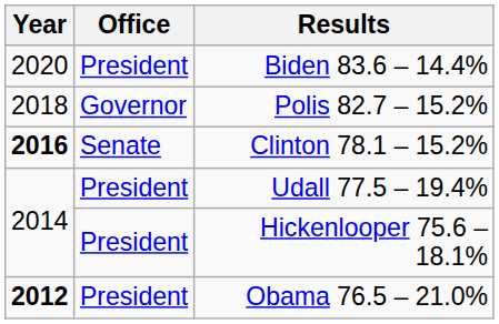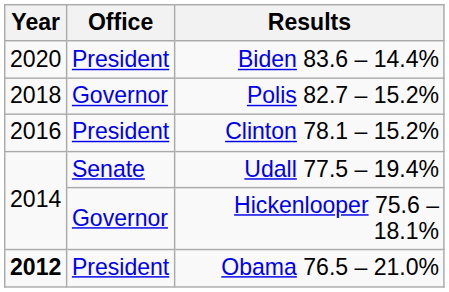Clinton 78.1 – 15.2% | Year: bold -> normal
Clinton 78.1 – 15.2% | Office: Senate -> President
Udall 77.5 – 19.4% | Office: President -> Senate
Hickenlooper 75.6 – 18.1% | Office: President -> Governor
